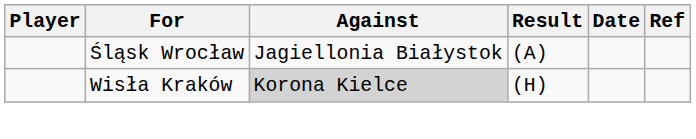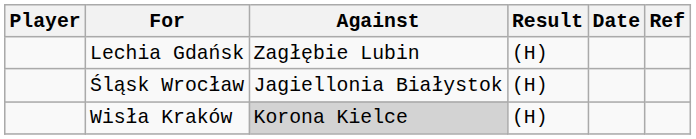+ row: Lechia Gdańsk | Zagłębie Lubin | (H)
Śląsk Wrocław | Result: (A) -> (H)
